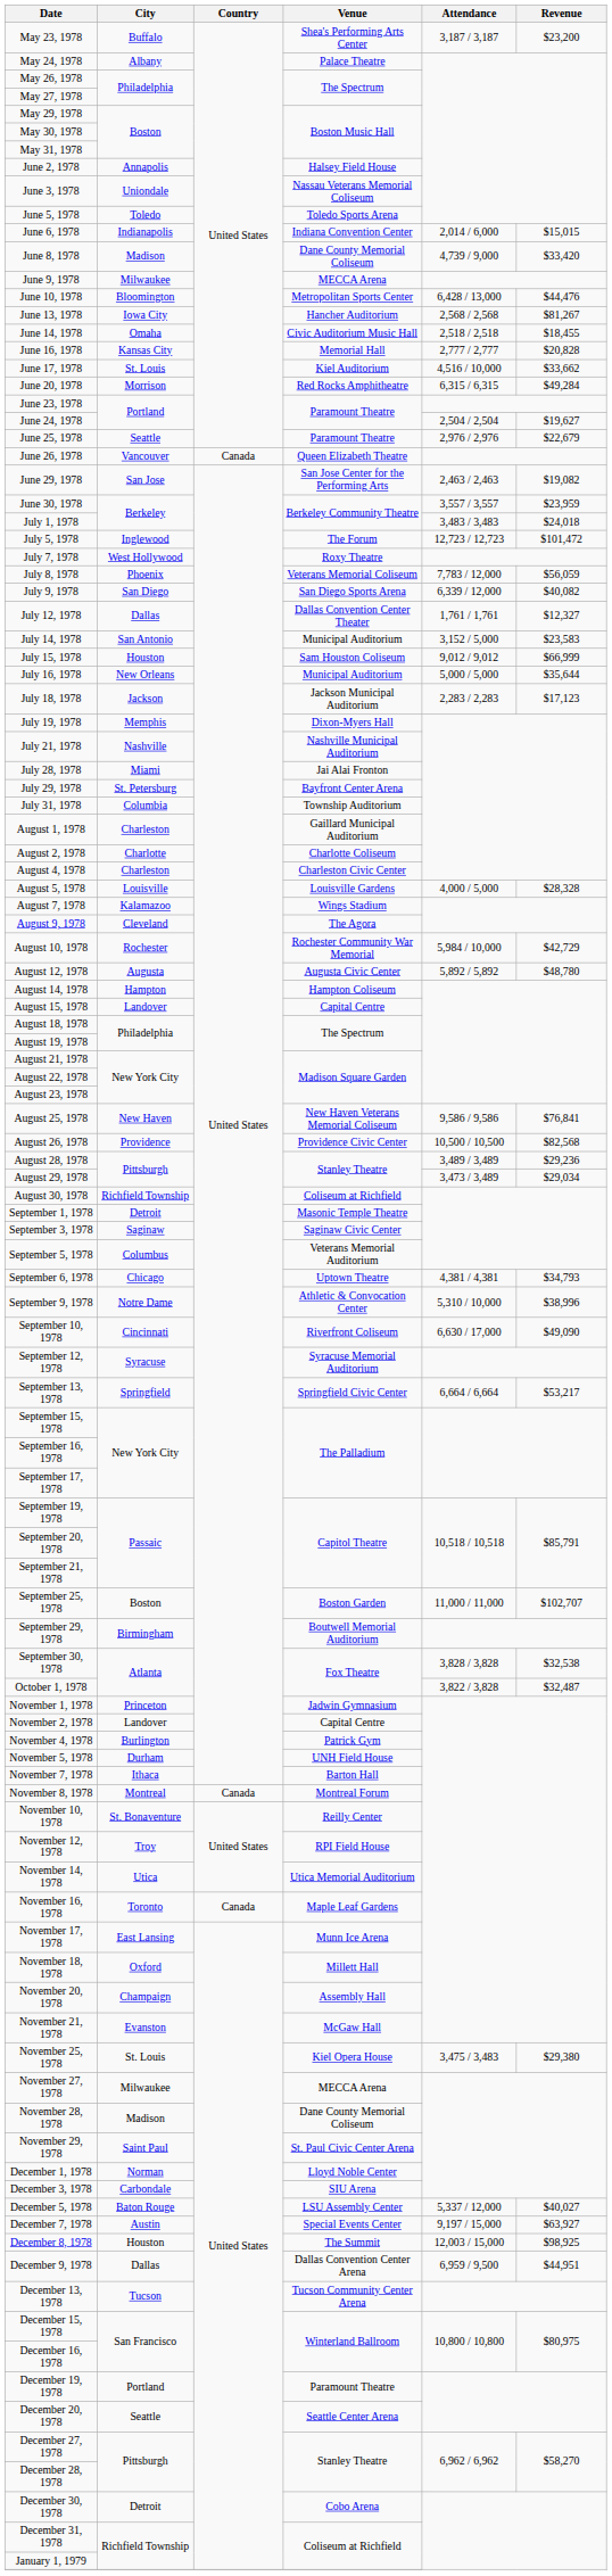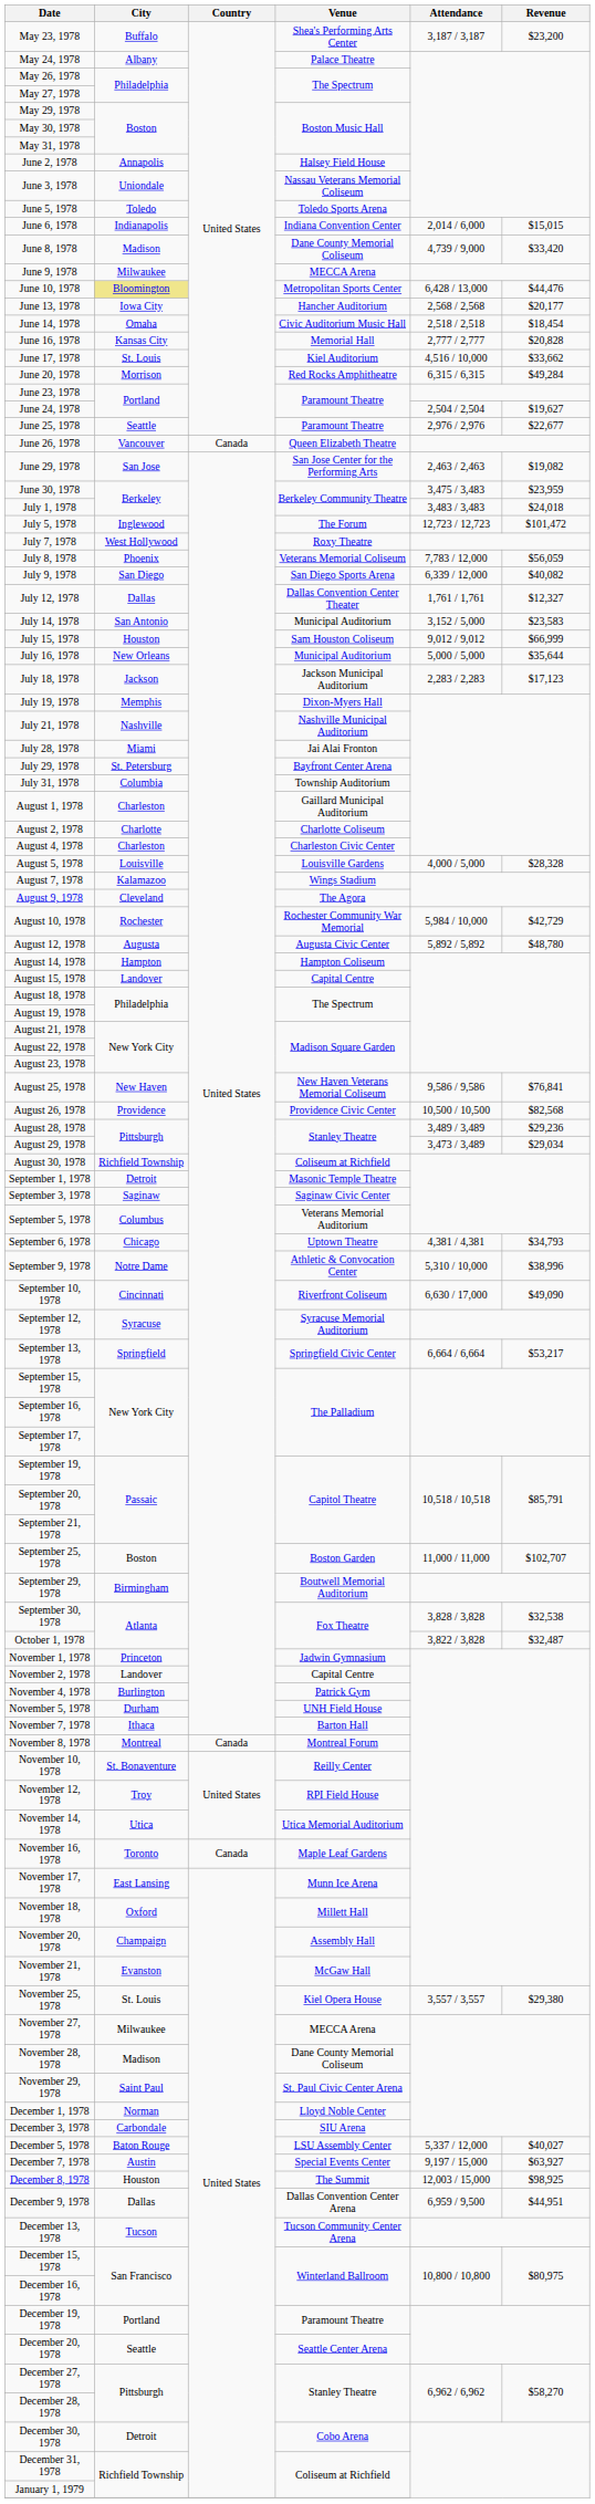June 10, 1978 | City: no background -> khaki background
June 13, 1978 | Revenue: $81,267 -> $20,177
June 14, 1978 | Revenue: $18,455 -> $18,454
June 25, 1978 | Revenue: $22,679 -> $22,677
June 30, 1978 | Attendance: 3,557 / 3,557 -> 3,475 / 3,483
November 25, 1978 | Attendance: 3,475 / 3,483 -> 3,557 / 3,557
